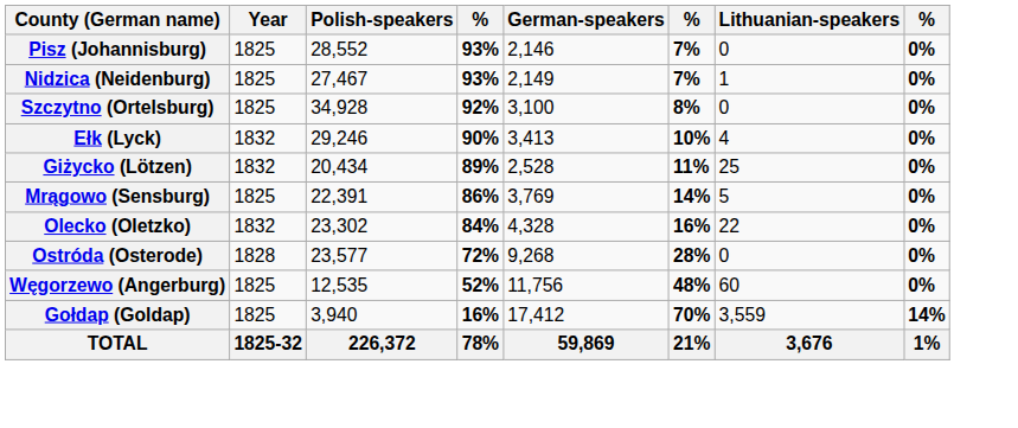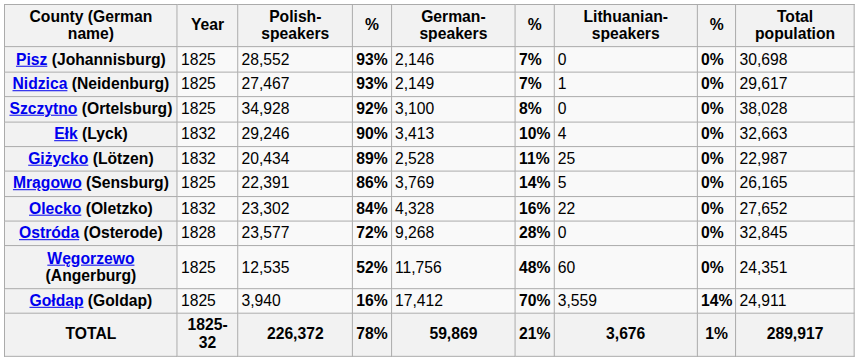+ column: Total population | 30,698 | 29,617 | 38,028 | 32,663 | 22,987 | 26,165 | 27,652 | 32,845 | 24,351 | 24,911 | 289,917
